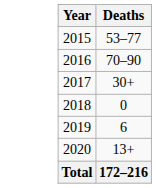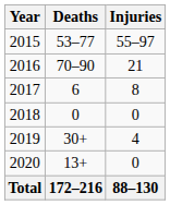+ column: Injuries | 55–97 | 21 | 8 | 0 | 4 | 0 | 88–130
2017 | Deaths: 30+ -> 6
2019 | Deaths: 6 -> 30+
